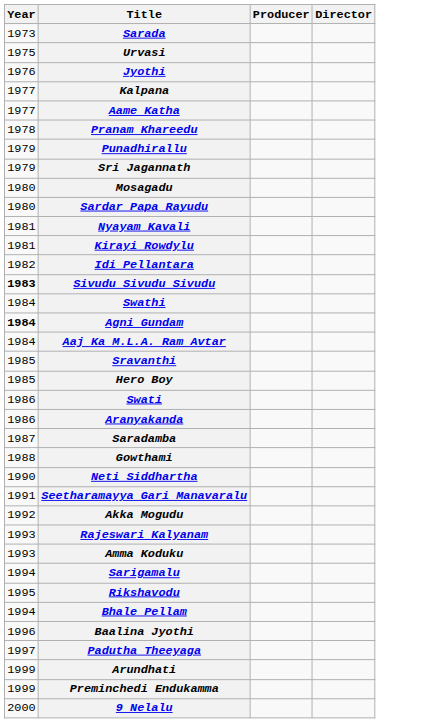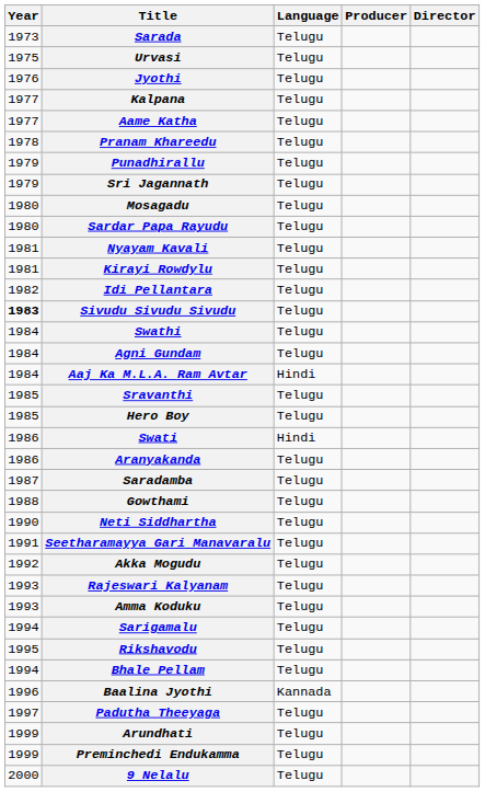+ column: Language | Telugu | Telugu | Telugu | Telugu | Telugu | Telugu | Telugu | Telugu | Telugu | Telugu | Telugu | Telugu | Telugu | Telugu | Telugu | Telugu | Hindi | Telugu | Telugu | Hindi | Telugu | Telugu | Telugu | Telugu | Telugu | Telugu | Telugu | Telugu | Telugu | Telugu | Telugu | Kannada | Telugu | Telugu | Telugu | Telugu
Agni Gundam | Year: bold -> normal
